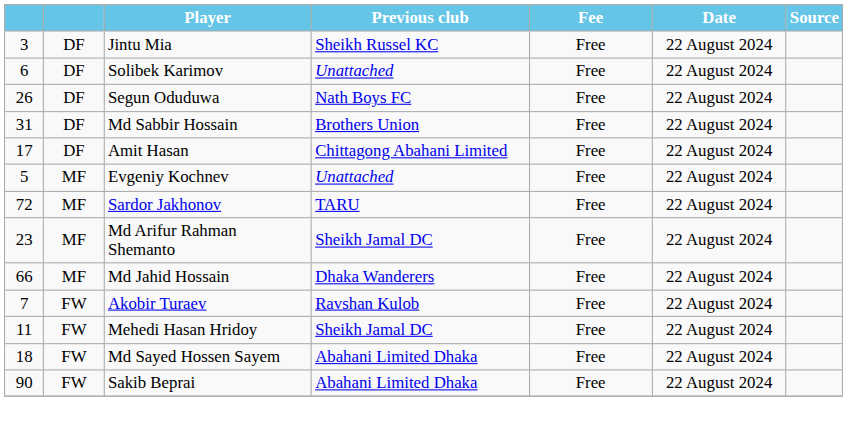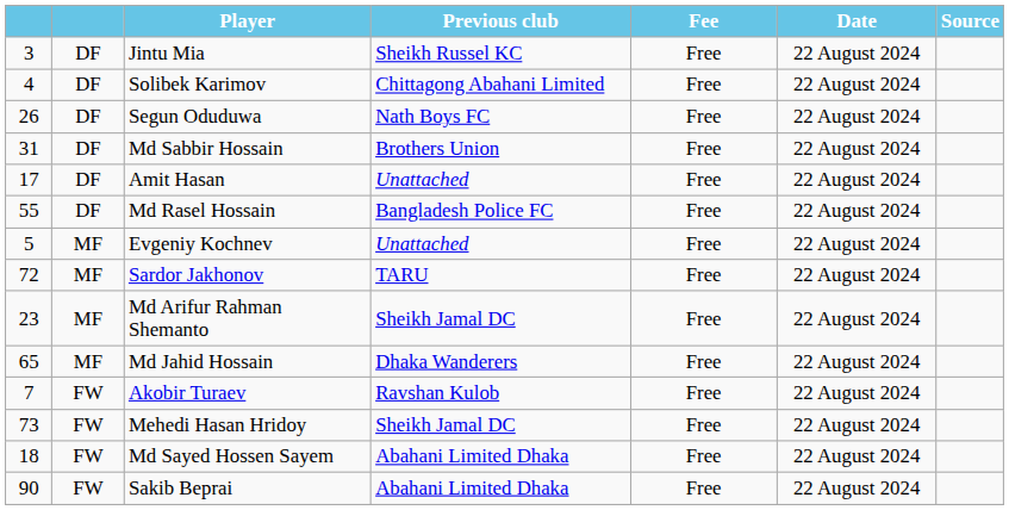Solibek Karimov | column 1: 6 -> 4
Solibek Karimov | Previous club: Unattached -> Chittagong Abahani Limited
Amit Hasan | Previous club: Chittagong Abahani Limited -> Unattached
+ row: 55 | DF | Md Rasel Hossain | Bangladesh Police FC | Free | 22 August 2024
Md Jahid Hossain | column 1: 66 -> 65
Mehedi Hasan Hridoy | column 1: 11 -> 73
